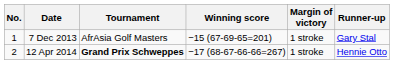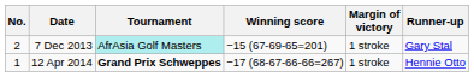7 Dec 2013 | No.: 1 -> 2
7 Dec 2013 | Tournament: no background -> paleturquoise background
12 Apr 2014 | No.: 2 -> 1
